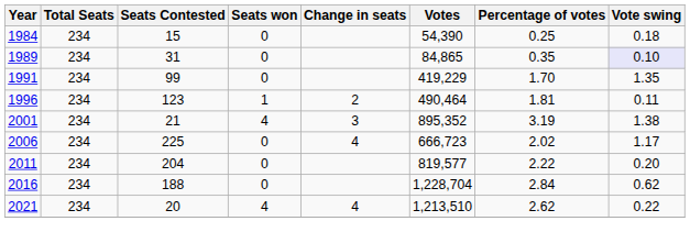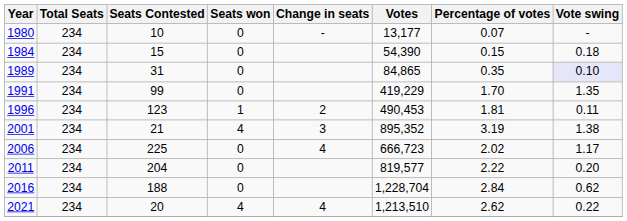+ row: 1980 | 234 | 10 | 0 | - | 13,177 | 0.07 | -
1984 | Percentage of votes: 0.25 -> 0.15
1996 | Votes: 490,464 -> 490,453
